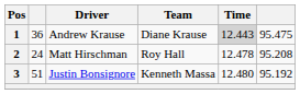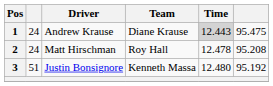1 | column 2: 36 -> 24
